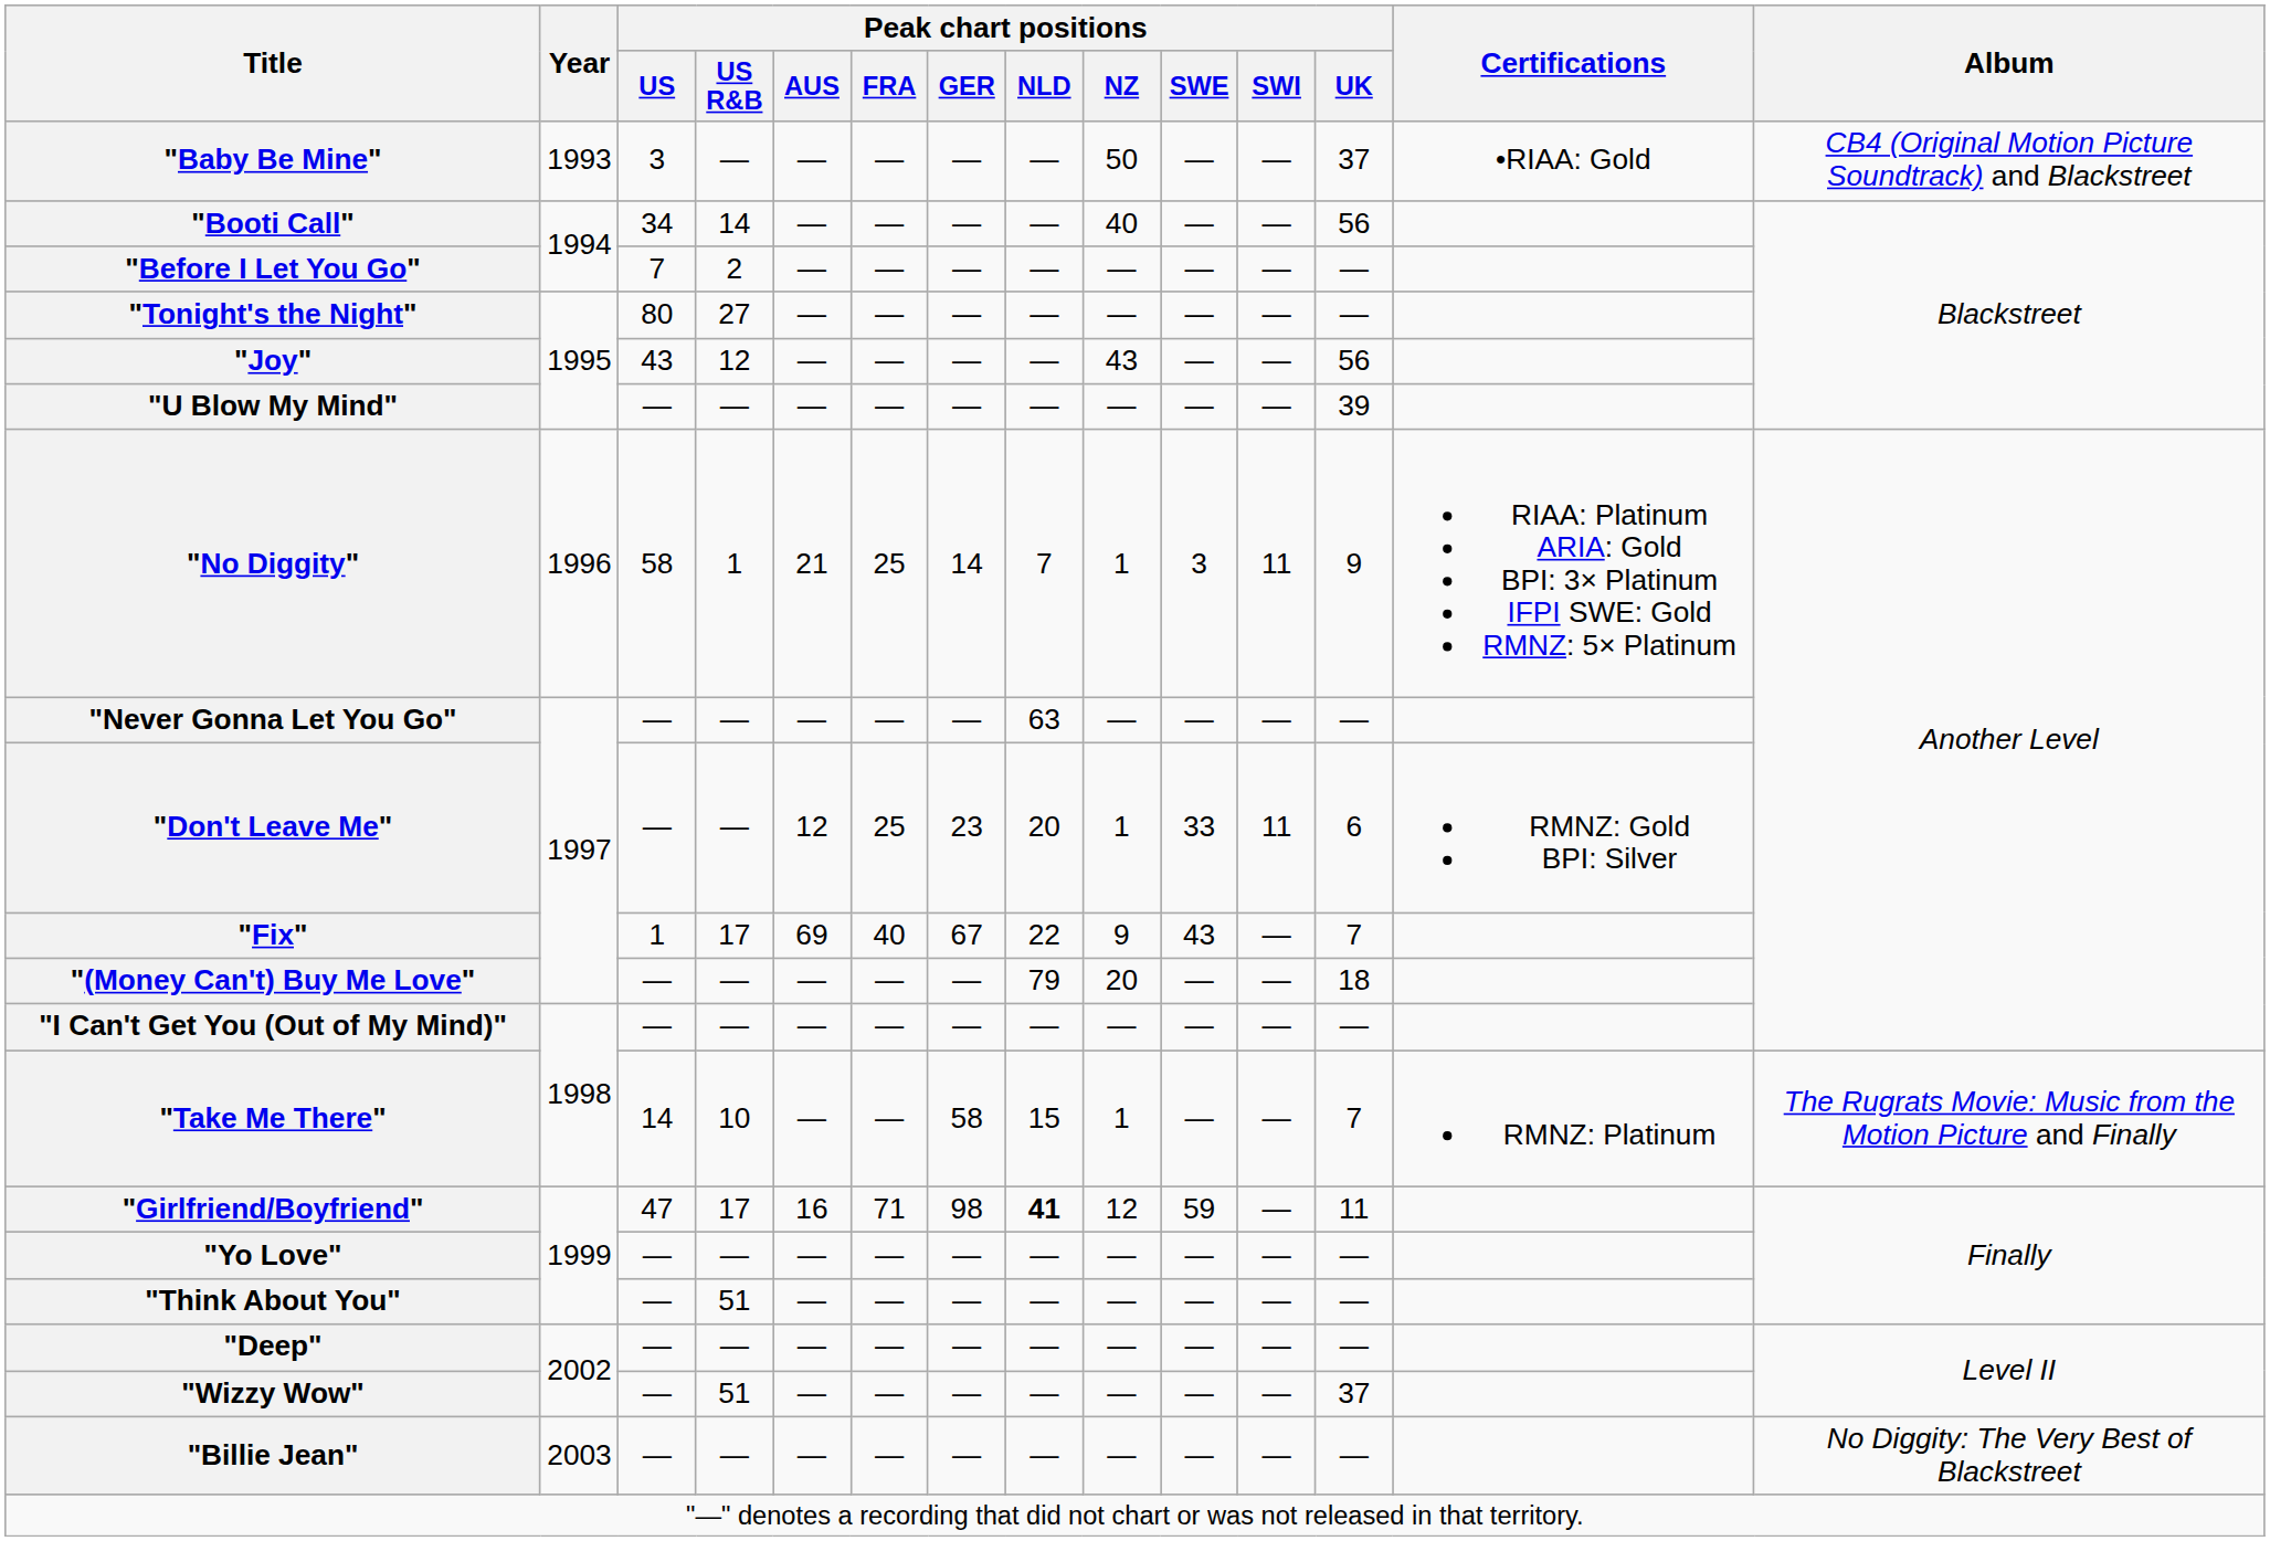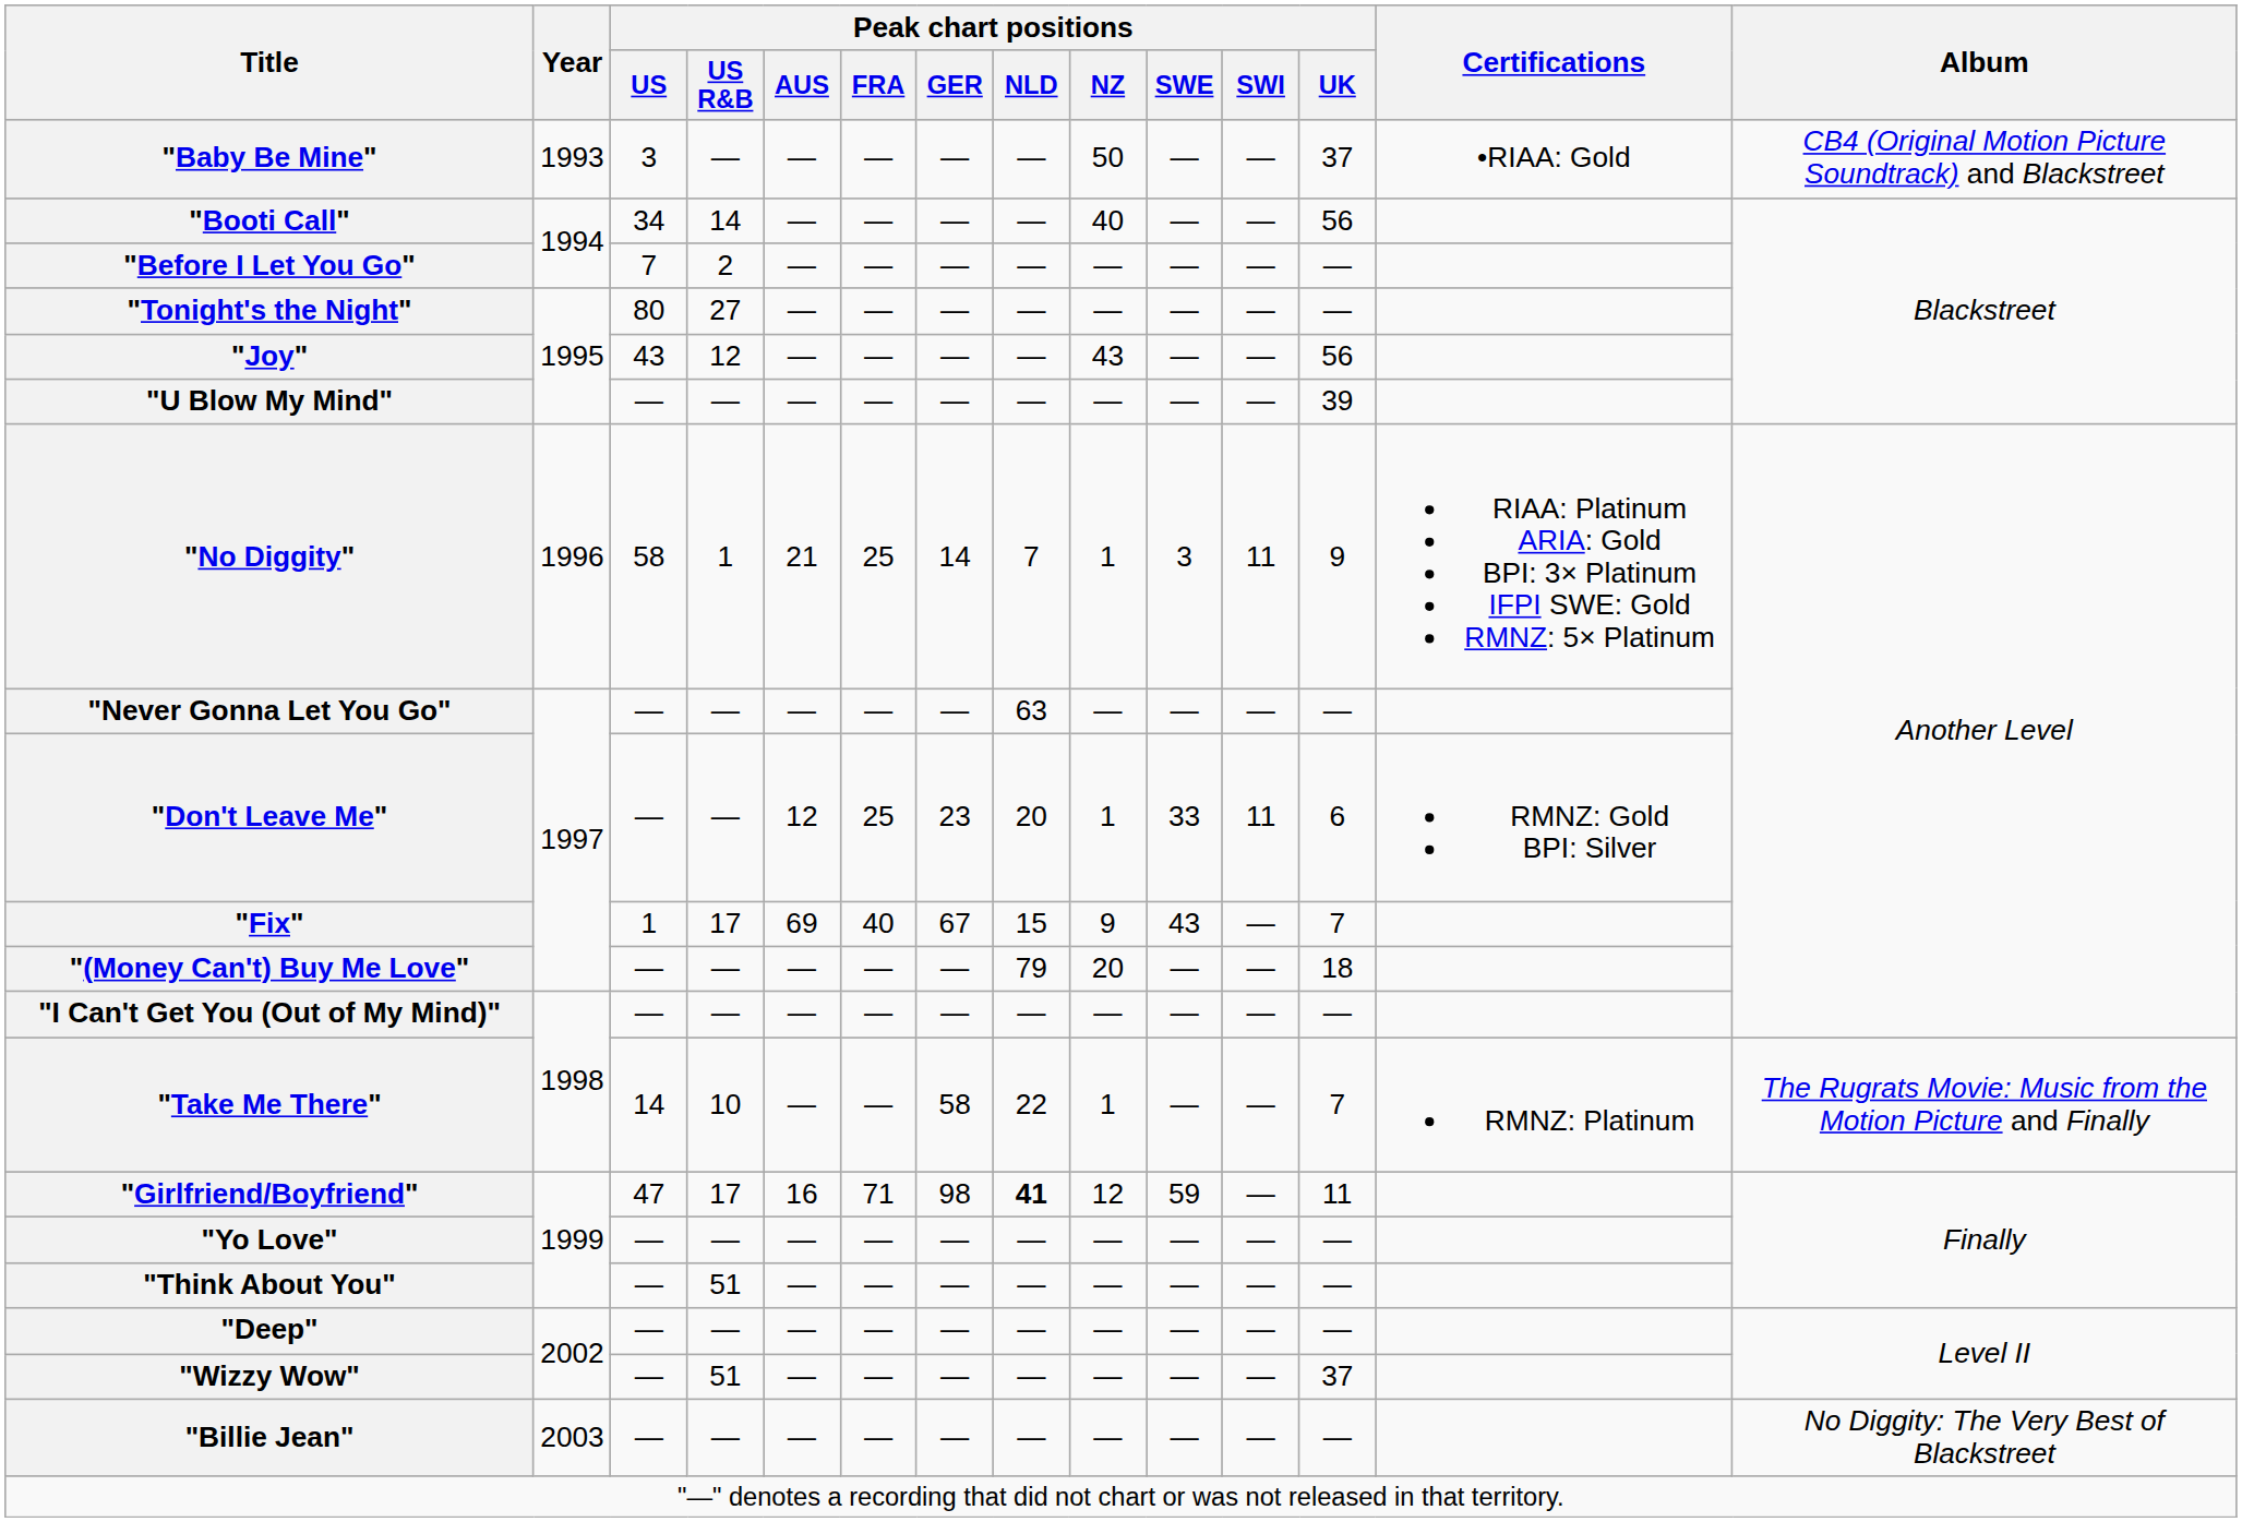"Fix" | Peak chart positions / NLD: 22 -> 15
"Take Me There" | Peak chart positions / NLD: 15 -> 22
